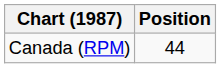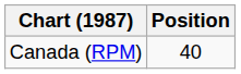Canada (RPM) | Position: 44 -> 40
